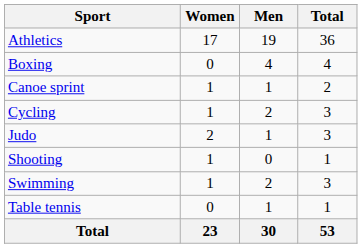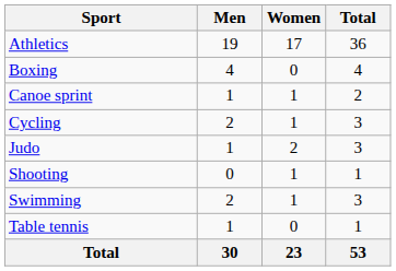columns swapped: Men <-> Women
